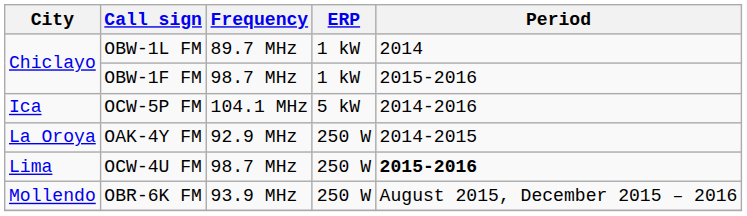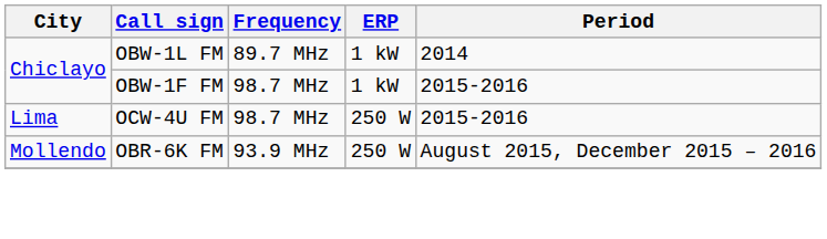- row: Ica | OCW-5P FM | 104.1 MHz | 5 kW | 2014-2016
- row: La Oroya | OAK-4Y FM | 92.9 MHz | 250 W | 2014-2015
OCW-4U FM | Period: bold -> normal
